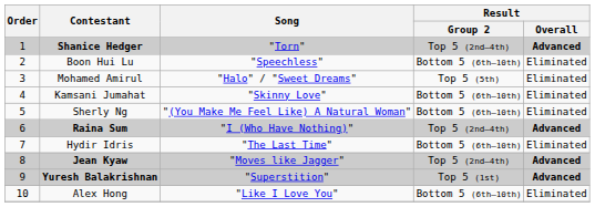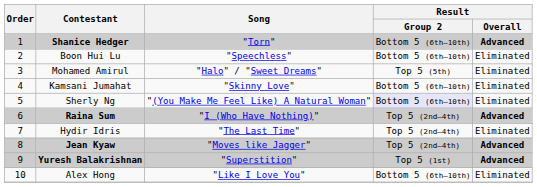Shanice Hedger | Result / Group 2: Top 5 (2nd–4th) -> Bottom 5 (6th–10th)
Sherly Ng | Result / Group 2: no background -> lavender background
Hydir Idris | Result / Group 2: Bottom 5 (6th–10th) -> Top 5 (2nd–4th)
